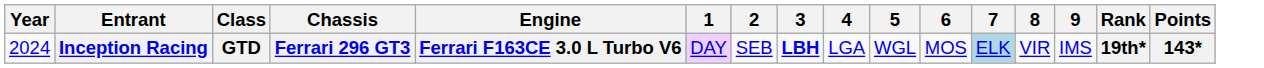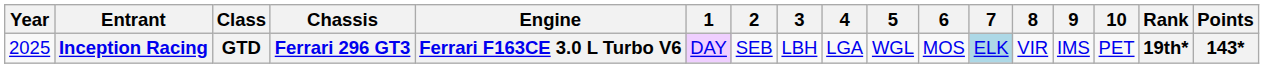+ column: 10 | PET
Inception Racing | Year: 2024 -> 2025
Inception Racing | 3: bold -> normal
